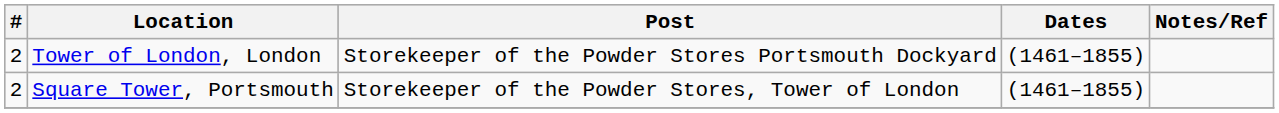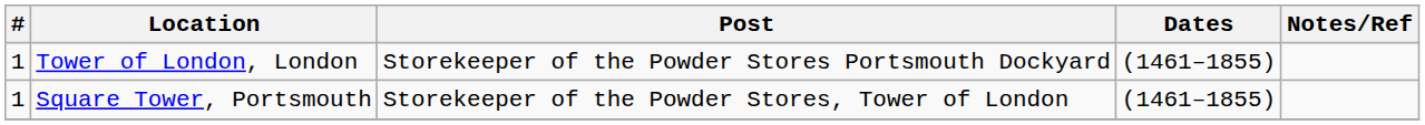Tower of London, London | #: 2 -> 1
Square Tower, Portsmouth | #: 2 -> 1
